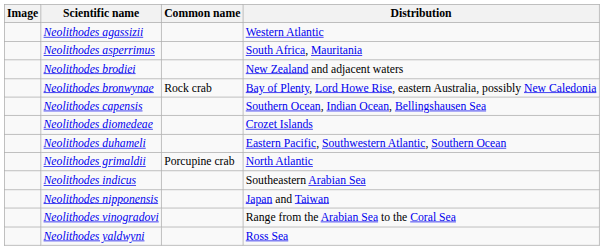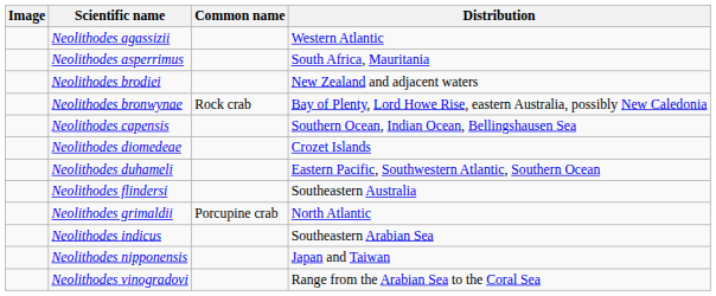+ row: Neolithodes flindersi | Southeastern Australia
- row: Neolithodes yaldwyni | Ross Sea
